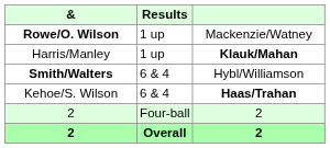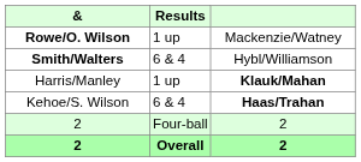rows swapped: Smith/Walters <-> Harris/Manley
